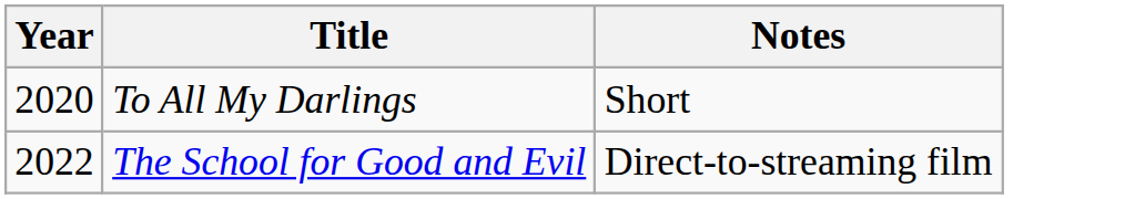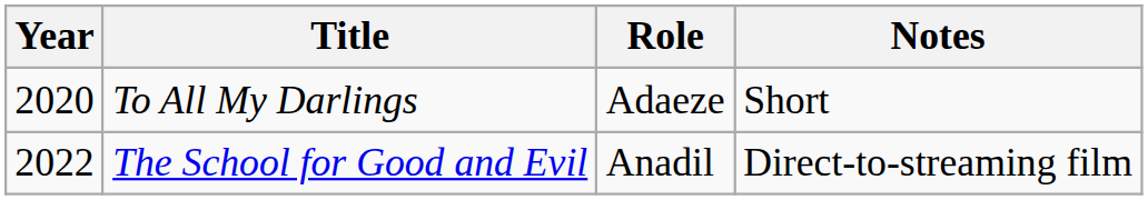+ column: Role | Adaeze | Anadil
